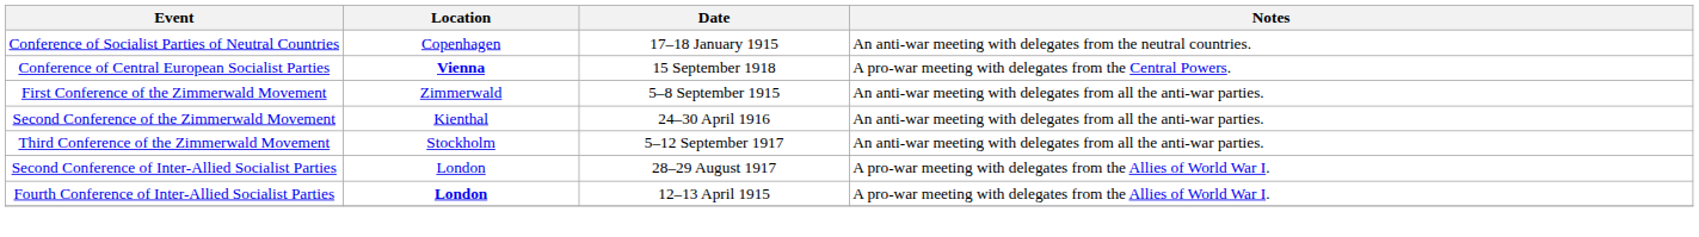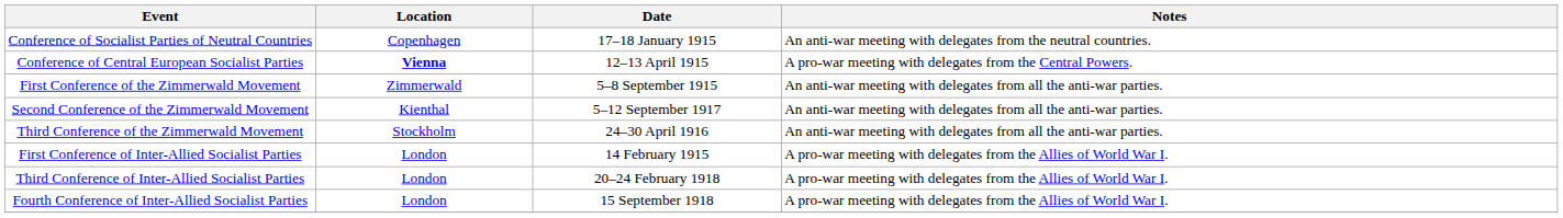Conference of Central European Socialist Parties | Date: 15 September 1918 -> 12–13 April 1915
Second Conference of the Zimmerwald Movement | Date: 24–30 April 1916 -> 5–12 September 1917
Third Conference of the Zimmerwald Movement | Date: 5–12 September 1917 -> 24–30 April 1916
+ row: First Conference of Inter-Allied Socialist Parties | London | 14 February 1915 | A pro-war meeting with delegates from the Allies of World War I.
- row: Second Conference of Inter-Allied Socialist Parties | London | 28–29 August 1917 | A pro-war meeting with delegates from the Allies of World War I.
+ row: Third Conference of Inter-Allied Socialist Parties | London | 20–24 February 1918 | A pro-war meeting with delegates from the Allies of World War I.
Fourth Conference of Inter-Allied Socialist Parties | Location: bold -> normal
Fourth Conference of Inter-Allied Socialist Parties | Date: 12–13 April 1915 -> 15 September 1918
